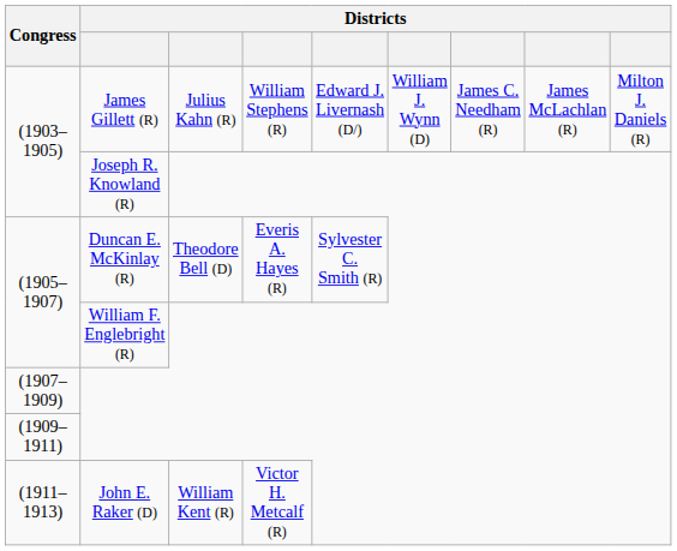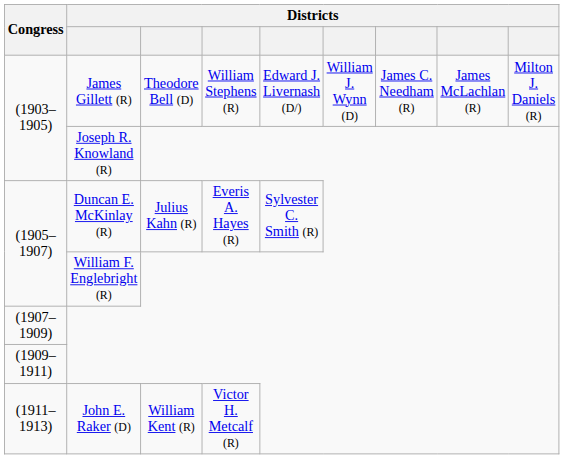James Gillett (R) | column 3: Julius Kahn (R) -> Theodore Bell (D)
Duncan E. McKinlay (R) | column 3: Theodore Bell (D) -> Julius Kahn (R)
